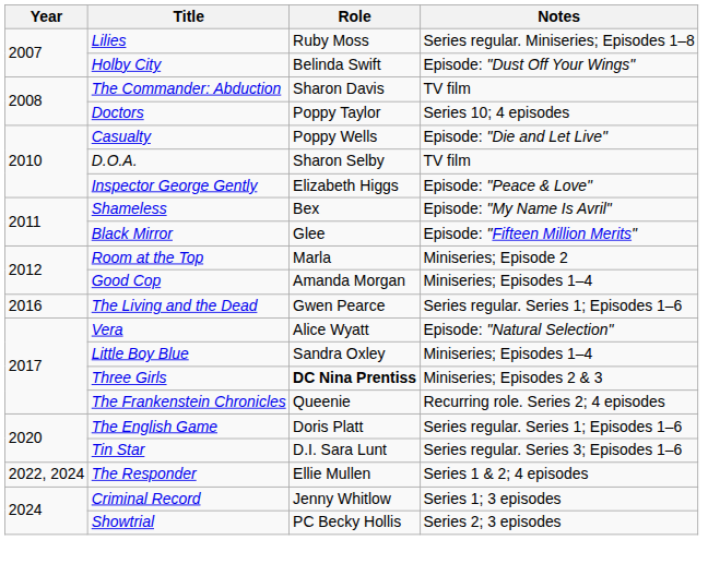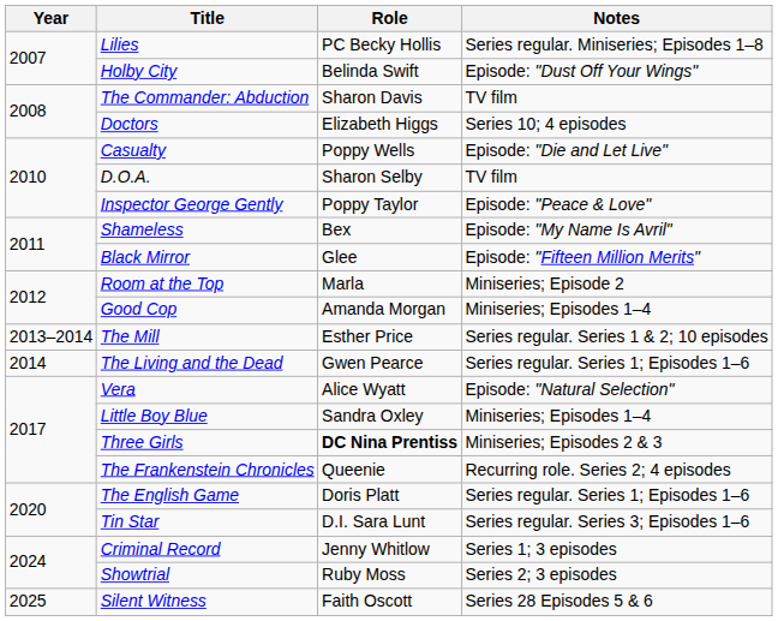Lilies | Role: Ruby Moss -> PC Becky Hollis
Doctors | Role: Poppy Taylor -> Elizabeth Higgs
Inspector George Gently | Role: Elizabeth Higgs -> Poppy Taylor
+ row: 2013–2014 | The Mill | Esther Price | Series regular. Series 1 & 2; 10 episodes
The Living and the Dead | Year: 2016 -> 2014
- row: 2022, 2024 | The Responder | Ellie Mullen | Series 1 & 2; 4 episodes
Showtrial | Role: PC Becky Hollis -> Ruby Moss
+ row: 2025 | Silent Witness | Faith Oscott | Series 28 Episodes 5 & 6
